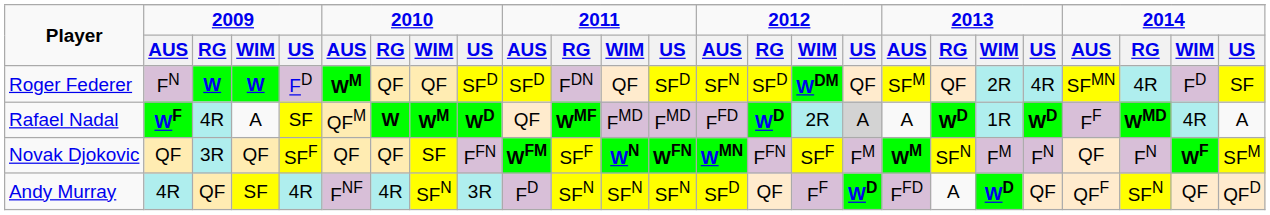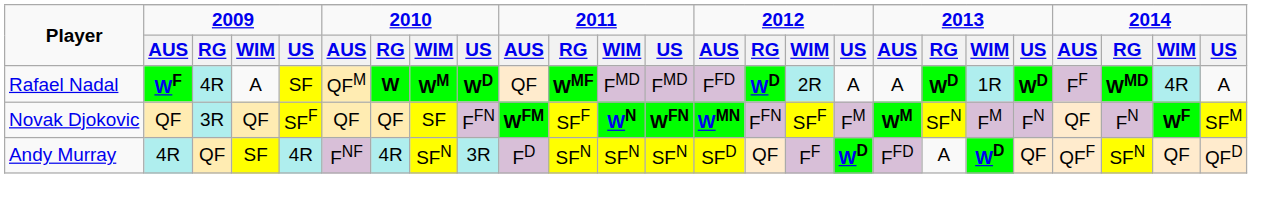- row: Roger Federer | FN | W | W | FD | WM | QF | QF | SFD | SFD | FDN | QF | SFD | SFN | SFD | WDM | QF | SFM | QF | 2R | 4R | SFMN | 4R | FD | SF
Rafael Nadal | column 17: lightgrey background -> no background
